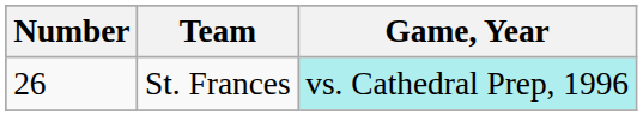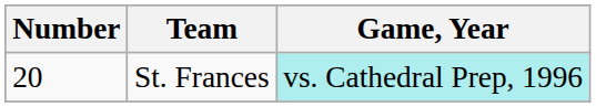St. Frances | Number: 26 -> 20
